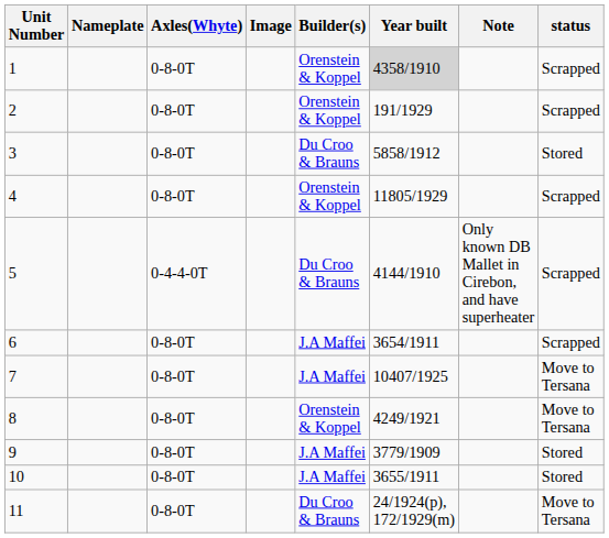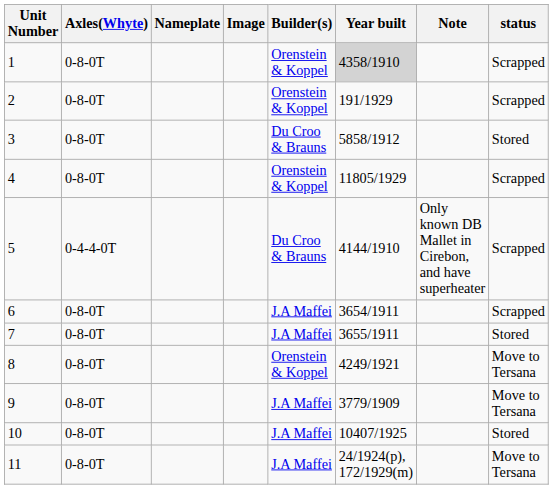columns swapped: Nameplate <-> Axles(Whyte)
7 | Year built: 10407/1925 -> 3655/1911
7 | status: Move to Tersana -> Stored
9 | status: Stored -> Move to Tersana
10 | Year built: 3655/1911 -> 10407/1925
11 | Builder(s): Du Croo & Brauns -> J.A Maffei
